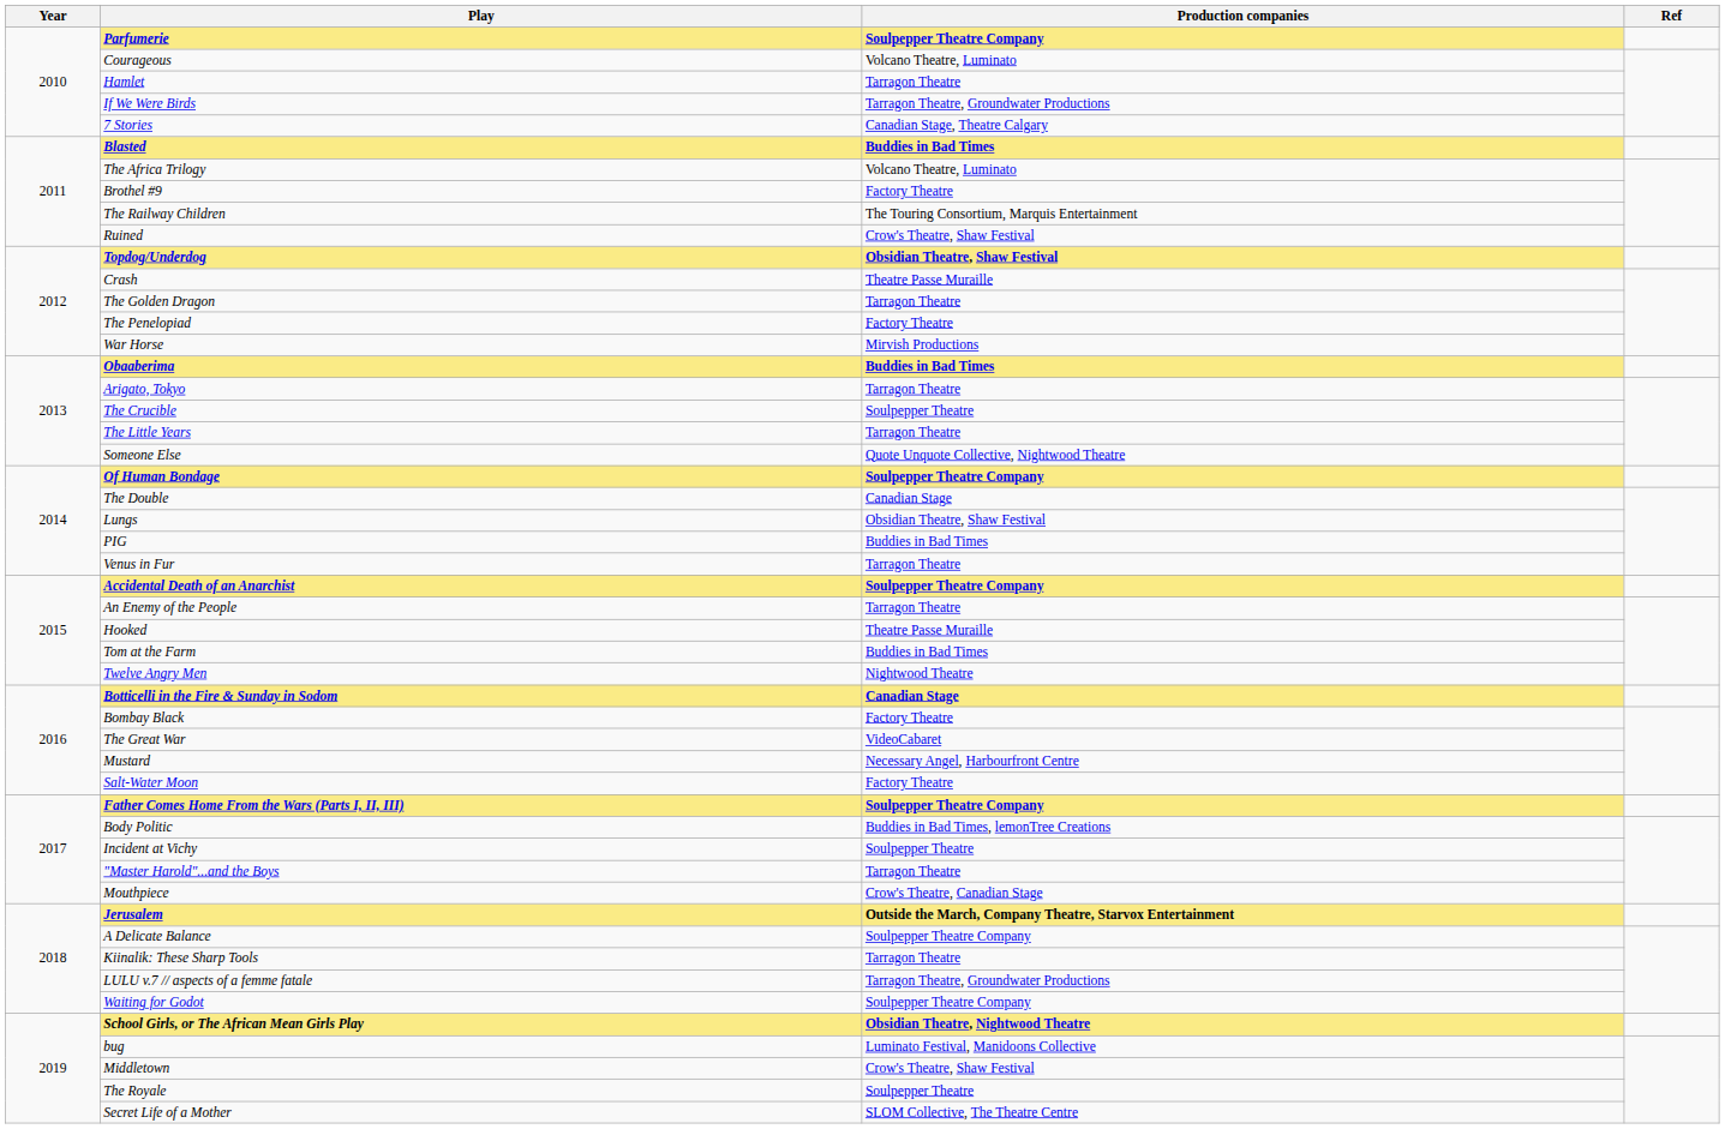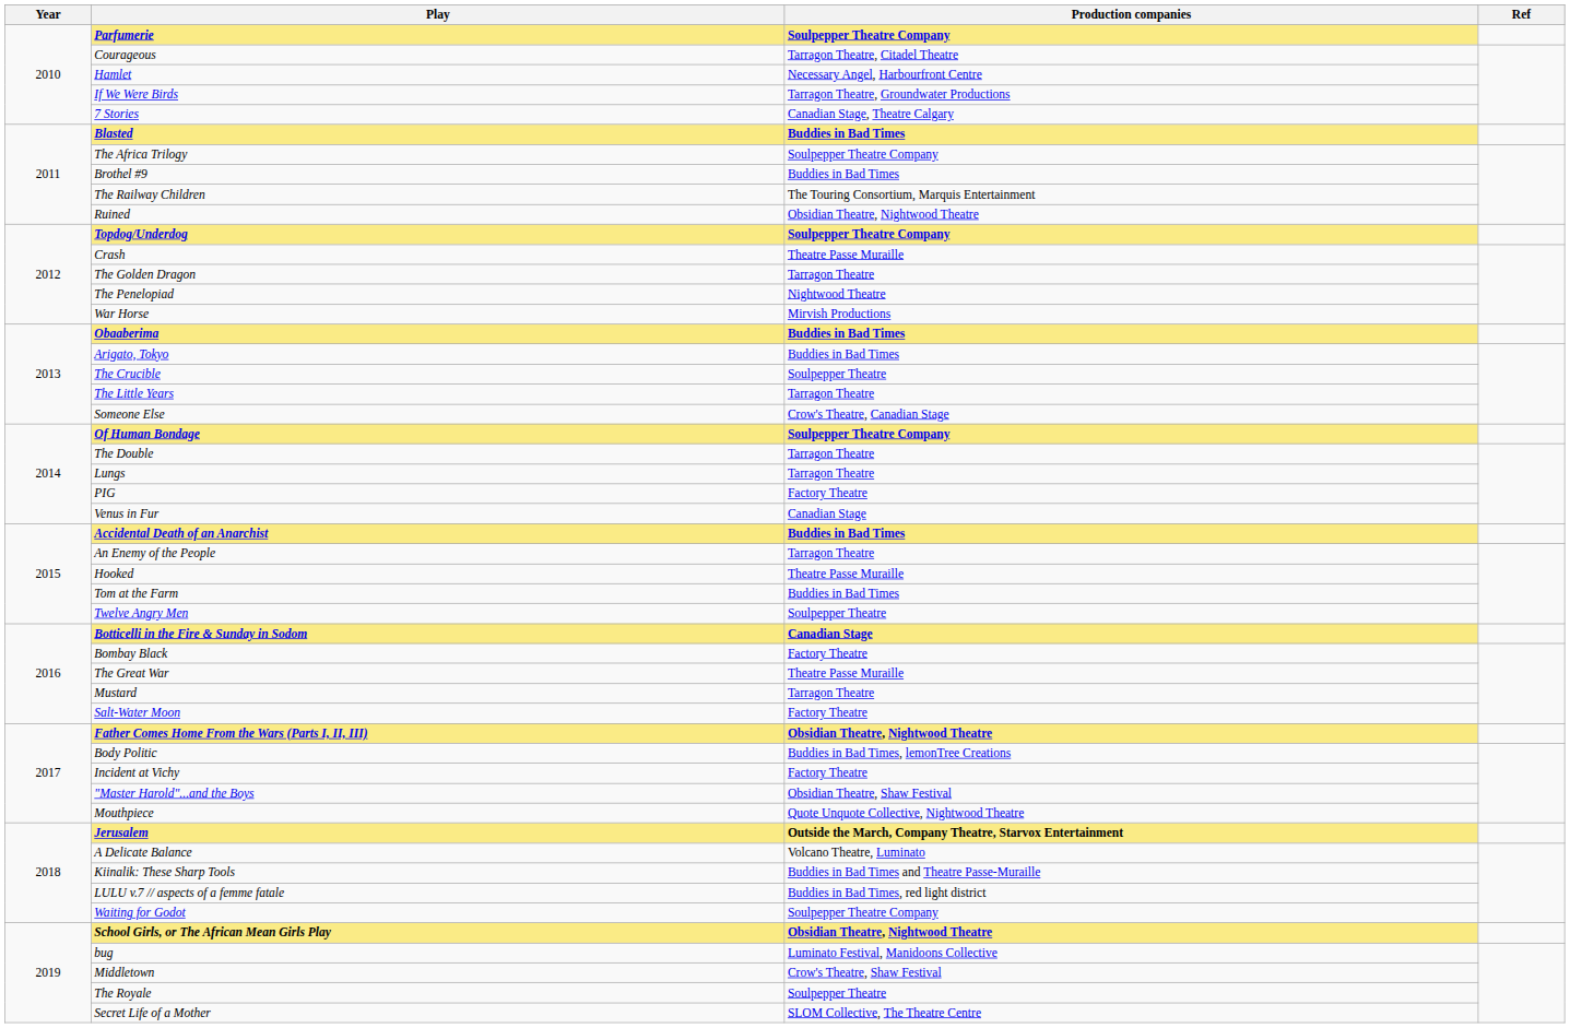Courageous | Production companies: Volcano Theatre, Luminato -> Tarragon Theatre, Citadel Theatre
Hamlet | Production companies: Tarragon Theatre -> Necessary Angel, Harbourfront Centre
The Africa Trilogy | Production companies: Volcano Theatre, Luminato -> Soulpepper Theatre Company
Brothel #9 | Production companies: Factory Theatre -> Buddies in Bad Times
Ruined | Production companies: Crow's Theatre, Shaw Festival -> Obsidian Theatre, Nightwood Theatre
Topdog/Underdog | Production companies: Obsidian Theatre, Shaw Festival -> Soulpepper Theatre Company
The Penelopiad | Production companies: Factory Theatre -> Nightwood Theatre
Arigato, Tokyo | Production companies: Tarragon Theatre -> Buddies in Bad Times
Someone Else | Production companies: Quote Unquote Collective, Nightwood Theatre -> Crow's Theatre, Canadian Stage
The Double | Production companies: Canadian Stage -> Tarragon Theatre
Lungs | Production companies: Obsidian Theatre, Shaw Festival -> Tarragon Theatre
PIG | Production companies: Buddies in Bad Times -> Factory Theatre
Venus in Fur | Production companies: Tarragon Theatre -> Canadian Stage
Accidental Death of an Anarchist | Production companies: Soulpepper Theatre Company -> Buddies in Bad Times
Twelve Angry Men | Production companies: Nightwood Theatre -> Soulpepper Theatre
The Great War | Production companies: VideoCabaret -> Theatre Passe Muraille
Mustard | Production companies: Necessary Angel, Harbourfront Centre -> Tarragon Theatre
Father Comes Home From the Wars (Parts I, II, III) | Production companies: Soulpepper Theatre Company -> Obsidian Theatre, Nightwood Theatre
Incident at Vichy | Production companies: Soulpepper Theatre -> Factory Theatre
"Master Harold"...and the Boys | Production companies: Tarragon Theatre -> Obsidian Theatre, Shaw Festival
Mouthpiece | Production companies: Crow's Theatre, Canadian Stage -> Quote Unquote Collective, Nightwood Theatre
A Delicate Balance | Production companies: Soulpepper Theatre Company -> Volcano Theatre, Luminato
Kiinalik: These Sharp Tools | Production companies: Tarragon Theatre -> Buddies in Bad Times and Theatre Passe-Muraille
LULU v.7 // aspects of a femme fatale | Production companies: Tarragon Theatre, Groundwater Productions -> Buddies in Bad Times, red light district
